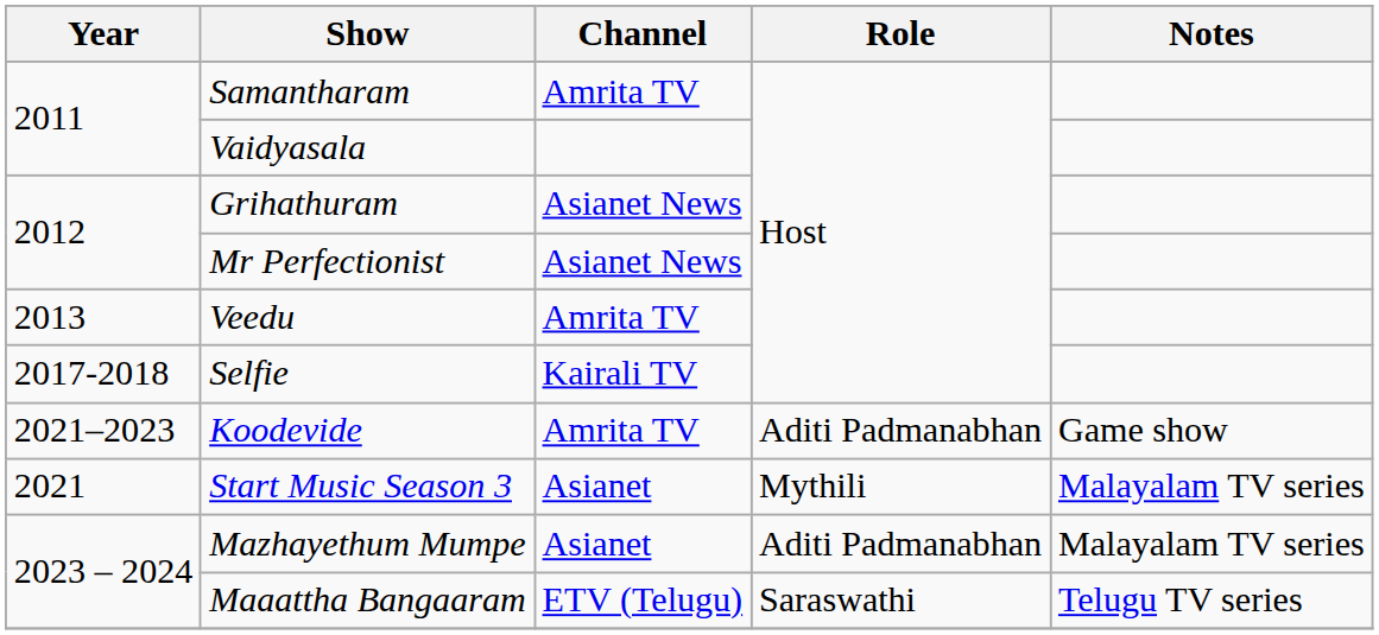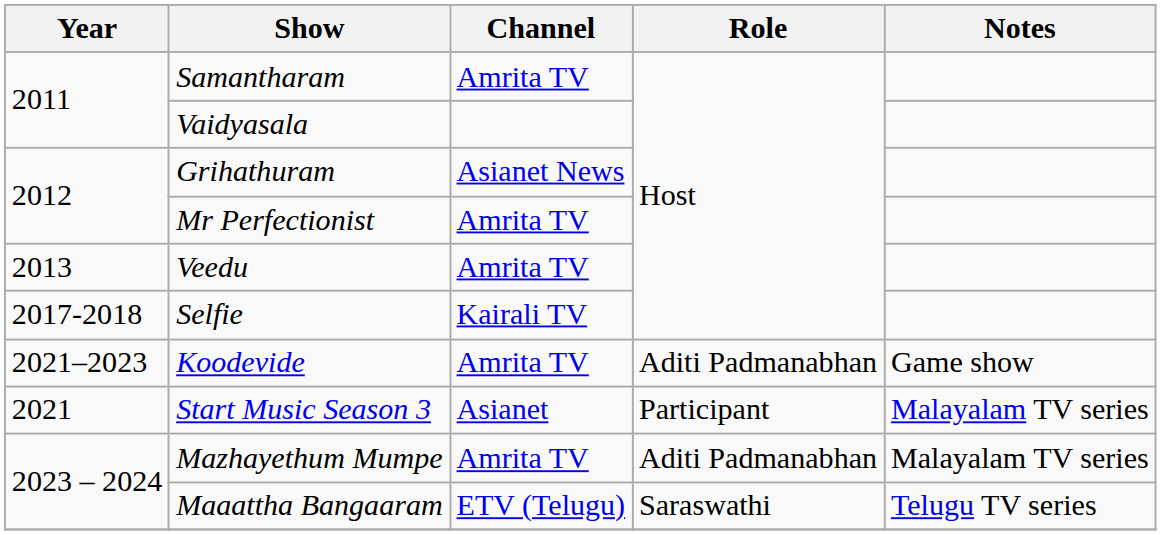Mr Perfectionist | Channel: Asianet News -> Amrita TV
Start Music Season 3 | Role: Mythili -> Participant
Mazhayethum Mumpe | Channel: Asianet -> Amrita TV
